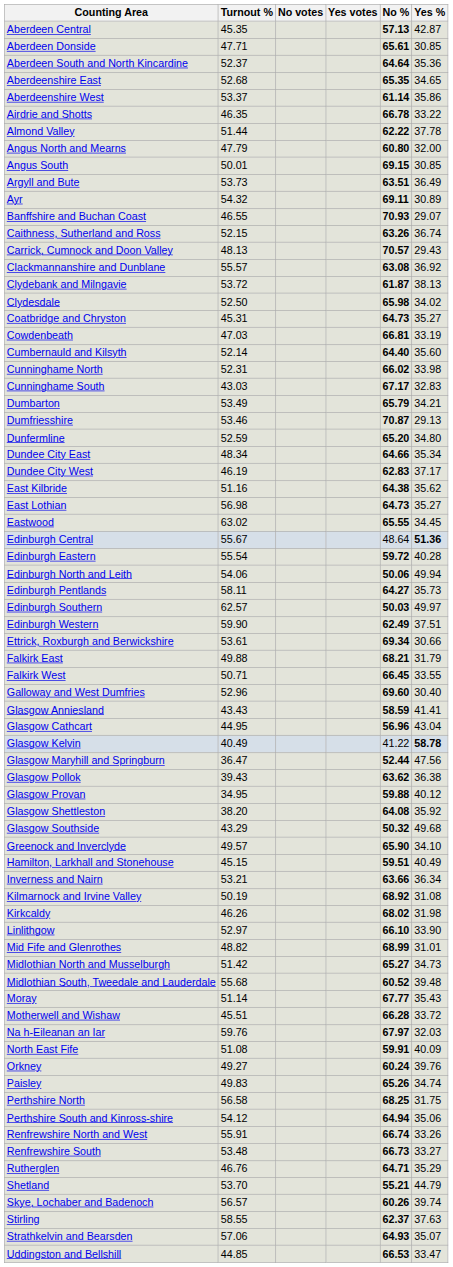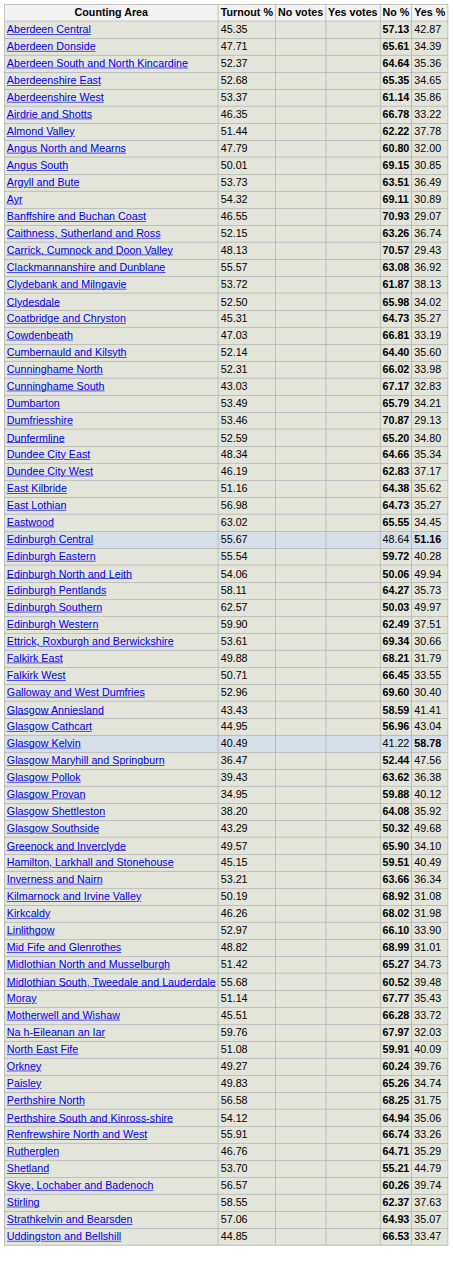Aberdeen Donside | Yes %: 30.85 -> 34.39
Edinburgh Central | Yes %: 51.36 -> 51.16
- row: Renfrewshire South | 53.48 | 66.73 | 33.27
